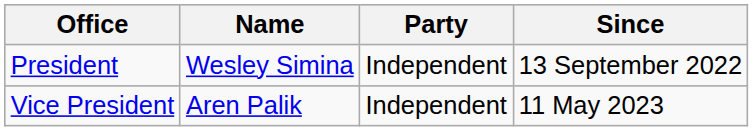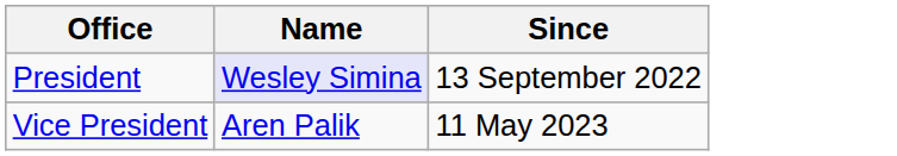- column: Party | Independent | Independent
President | Name: no background -> lavender background
